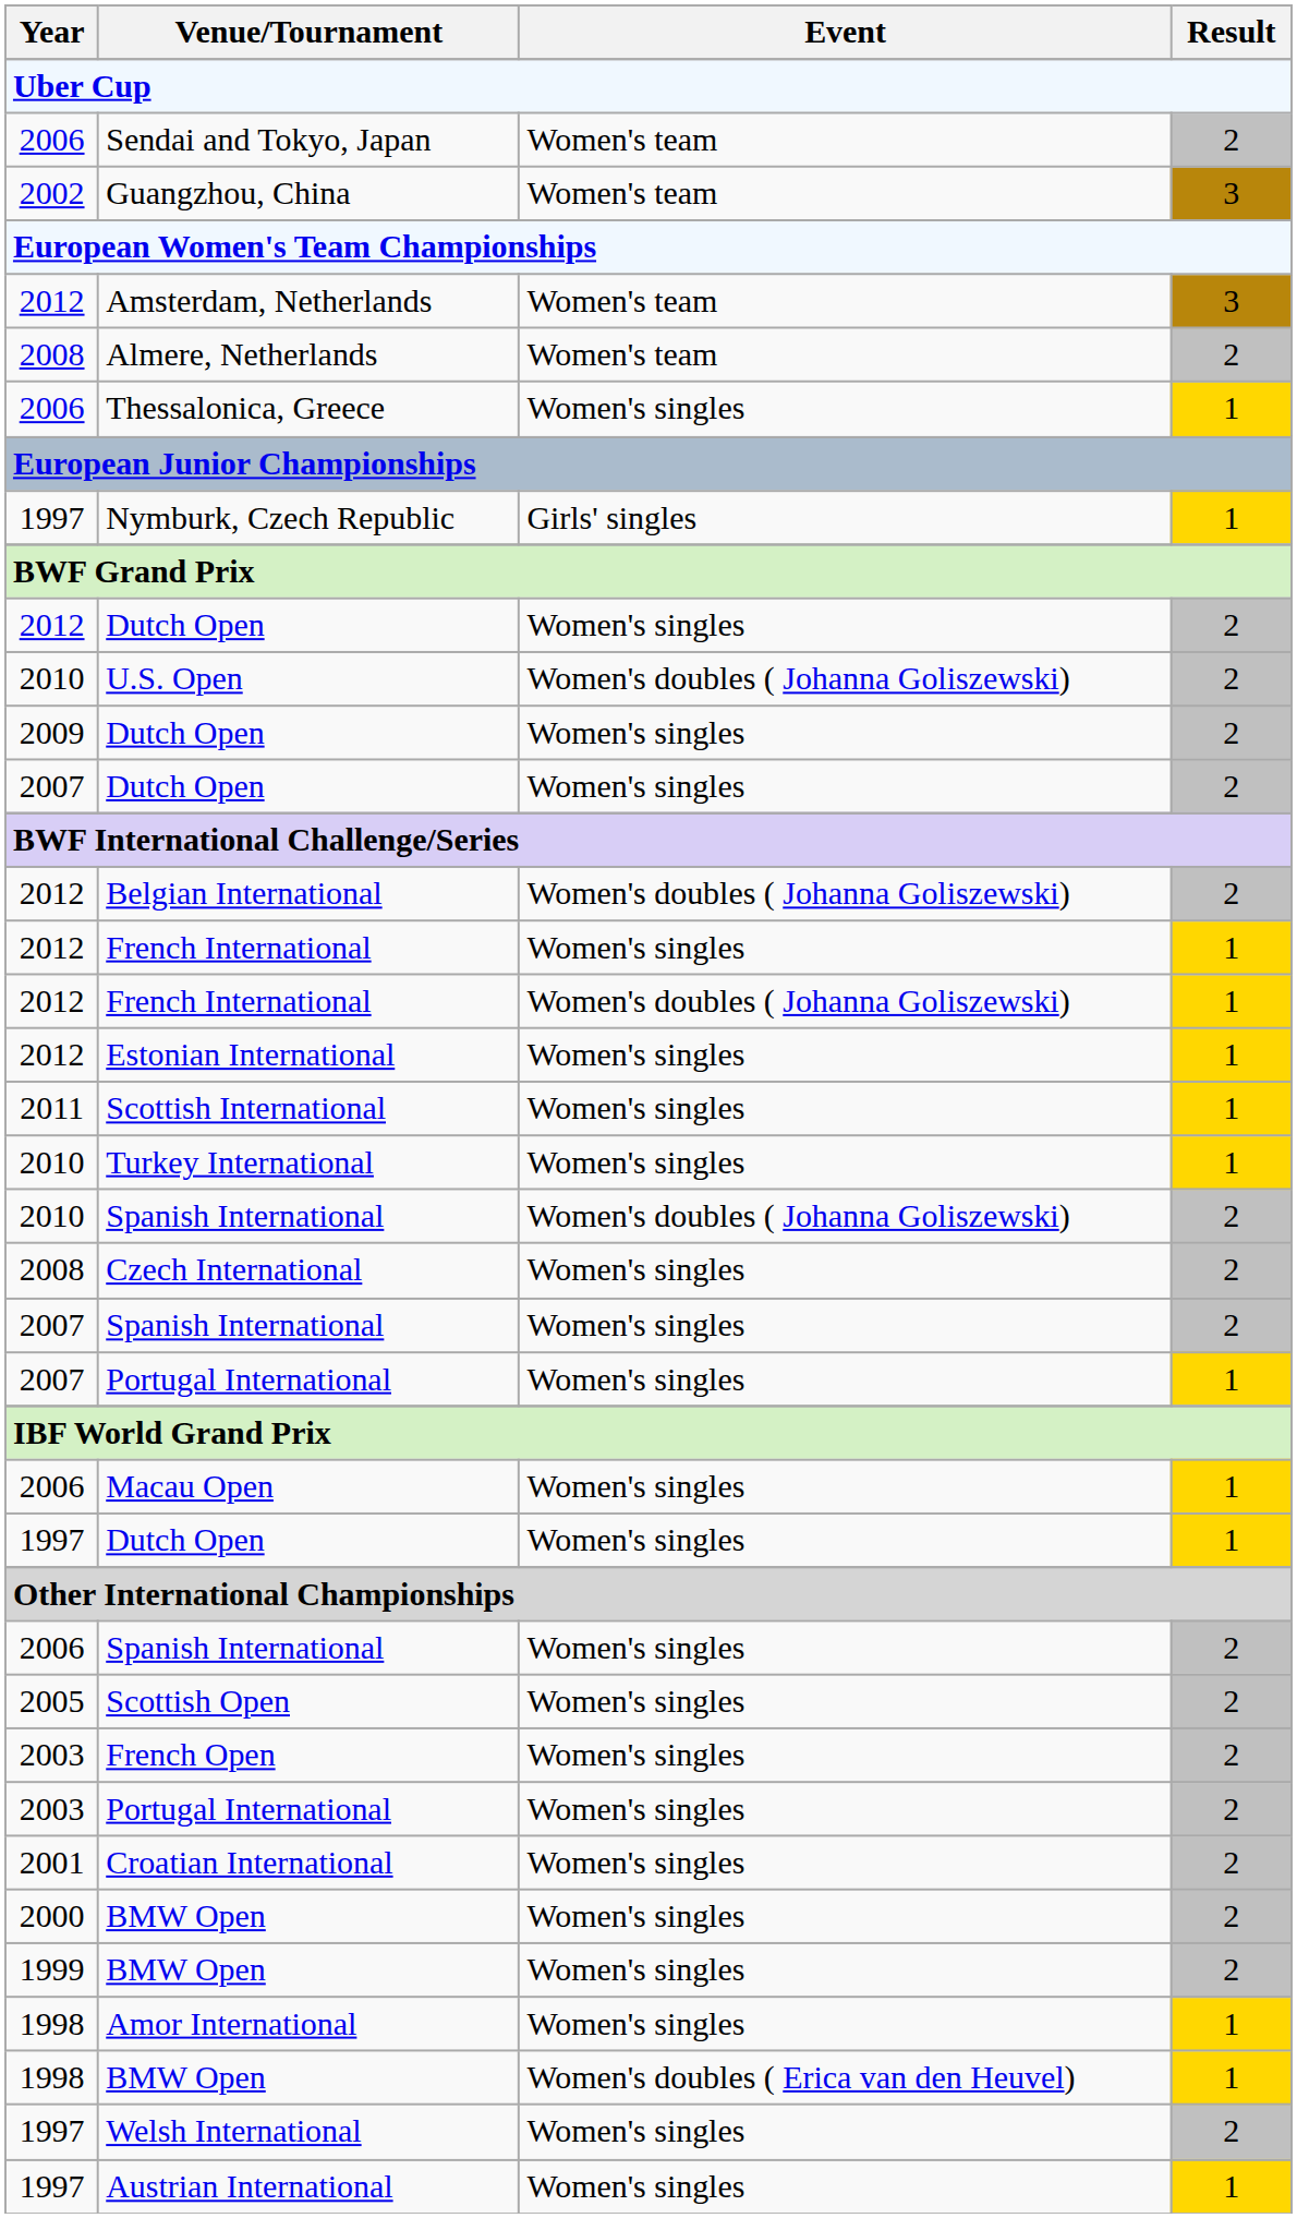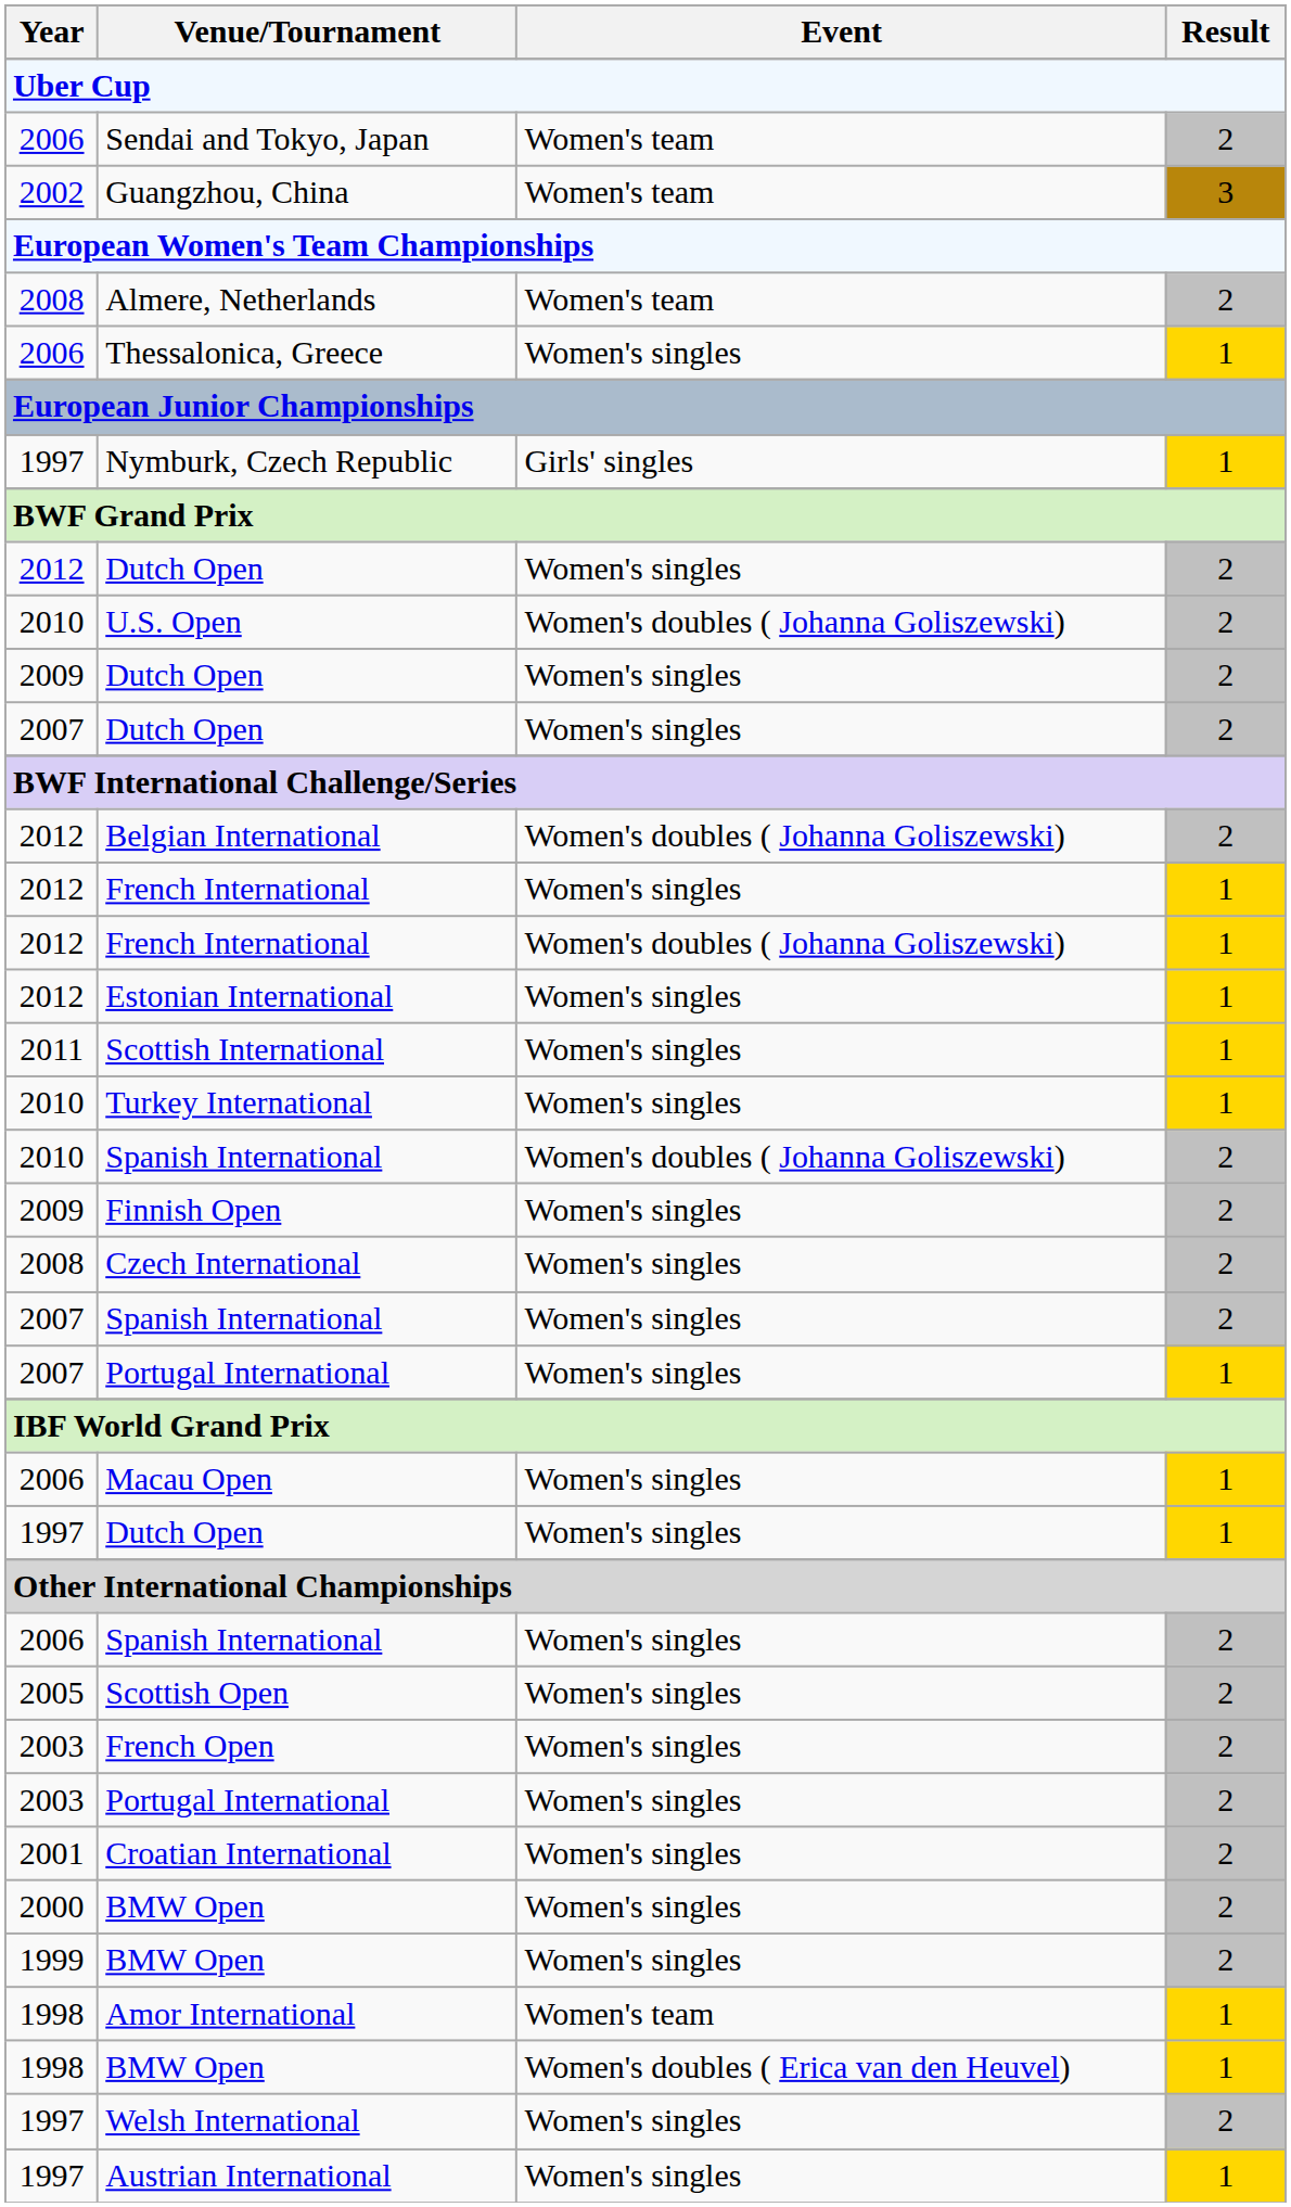- row: 2012 | Amsterdam, Netherlands | Women's team | 3
+ row: 2009 | Finnish Open | Women's singles | 2
Amor International | Event: Women's singles -> Women's team
